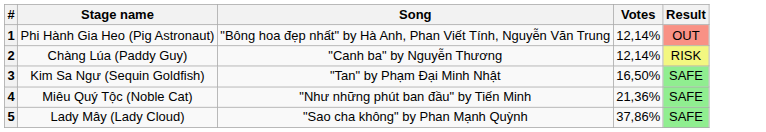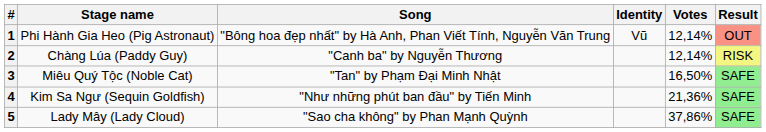+ column: Identity | Vũ
3 | Stage name: Kim Sa Ngư (Sequin Goldfish) -> Miêu Quý Tộc (Noble Cat)
4 | Stage name: Miêu Quý Tộc (Noble Cat) -> Kim Sa Ngư (Sequin Goldfish)
